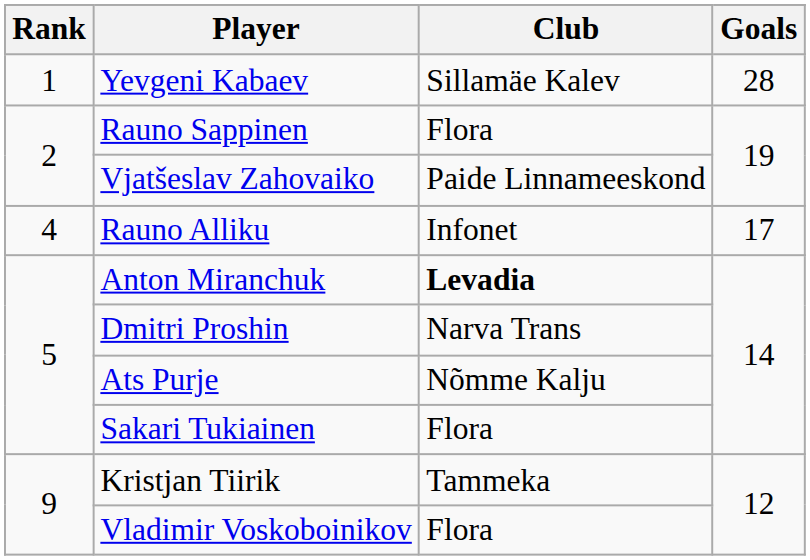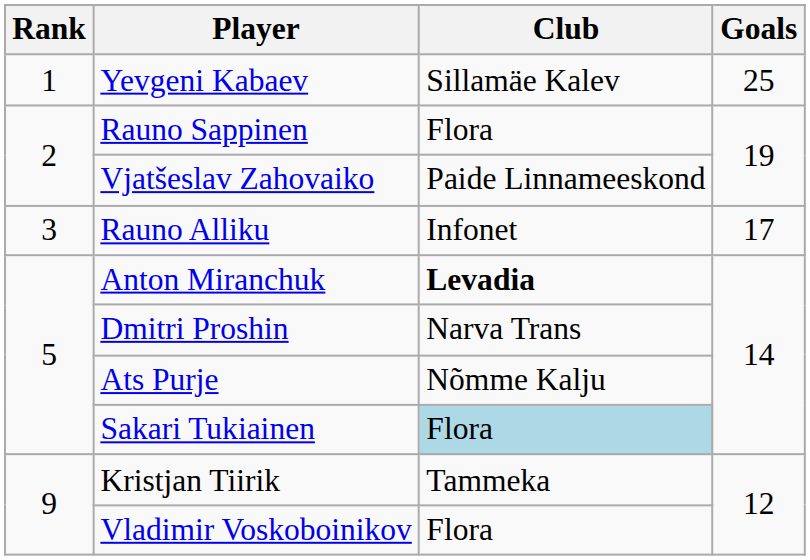Yevgeni Kabaev | Goals: 28 -> 25
Rauno Alliku | Rank: 4 -> 3
Sakari Tukiainen | Club: no background -> lightblue background
